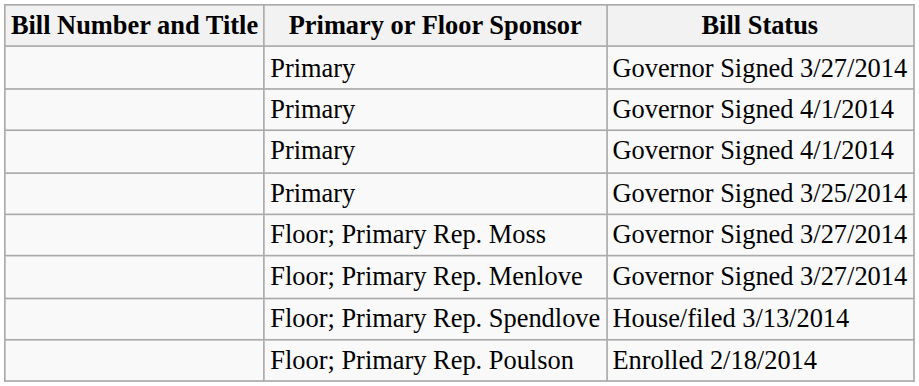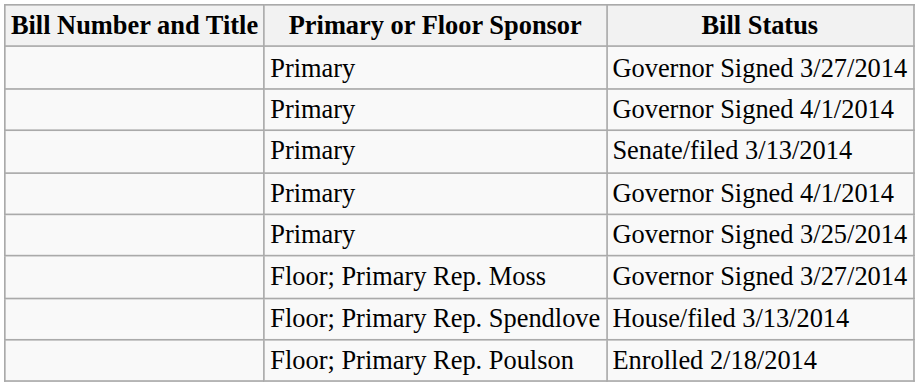+ row: Primary | Senate/filed 3/13/2014
- row: Floor; Primary Rep. Menlove | Governor Signed 3/27/2014
